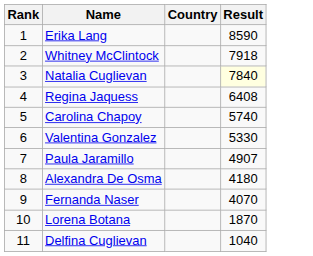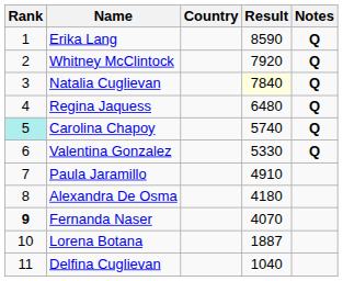+ column: Notes | Q | Q | Q | Q | Q | Q
Whitney McClintock | Result: 7918 -> 7920
Regina Jaquess | Result: 6408 -> 6480
Carolina Chapoy | Rank: no background -> paleturquoise background
Paula Jaramillo | Result: 4907 -> 4910
Fernanda Naser | Rank: normal -> bold
Lorena Botana | Result: 1870 -> 1887
